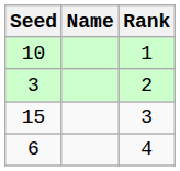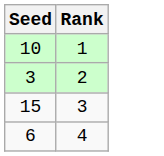- column: Name
